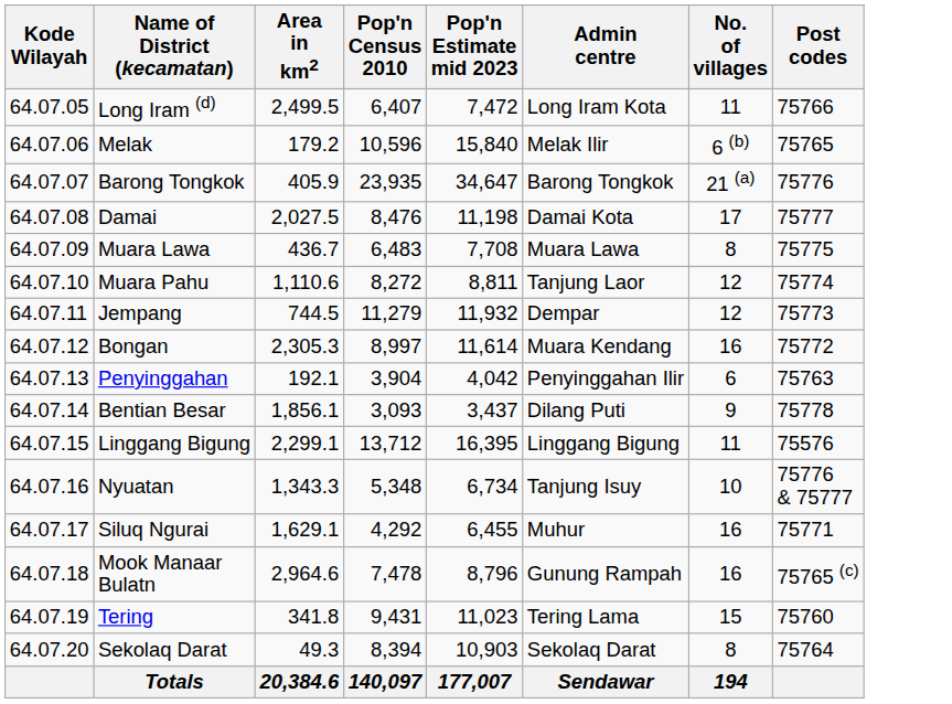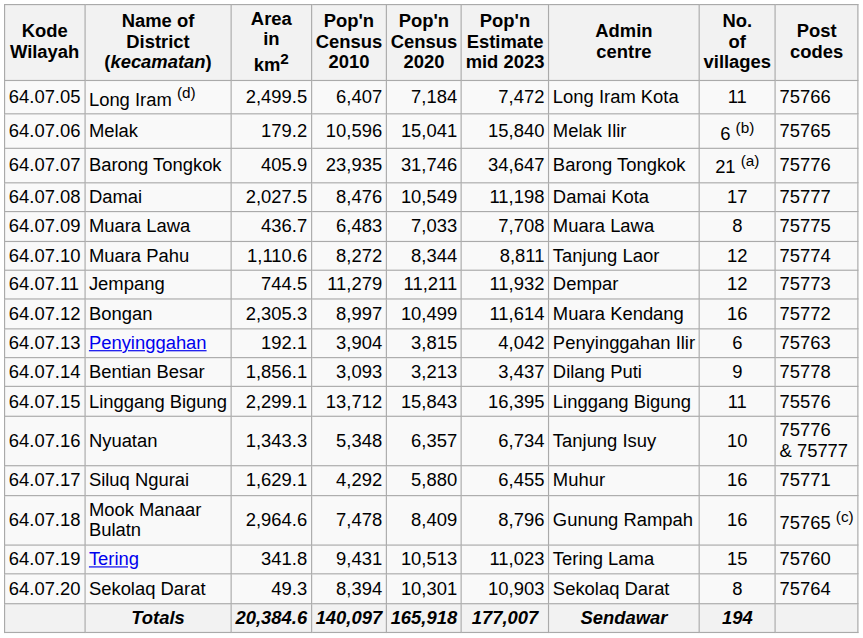+ column: Pop'n Census 2020 | 7,184 | 15,041 | 31,746 | 10,549 | 7,033 | 8,344 | 11,211 | 10,499 | 3,815 | 3,213 | 15,843 | 6,357 | 5,880 | 8,409 | 10,513 | 10,301 | 165,918
